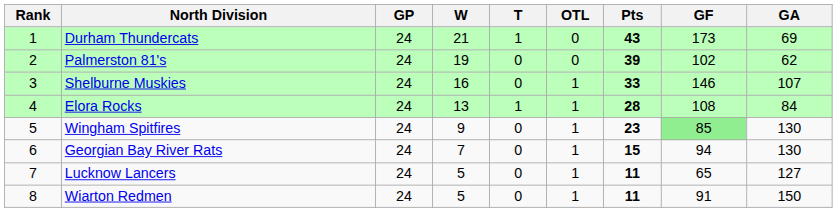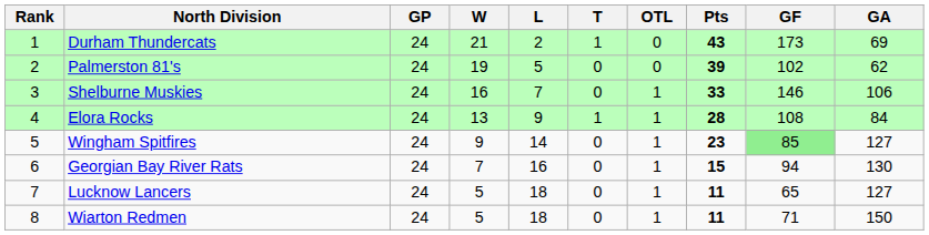+ column: L | 2 | 5 | 7 | 9 | 14 | 16 | 18 | 18
Shelburne Muskies | GA: 107 -> 106
Wingham Spitfires | GA: 130 -> 127
Wiarton Redmen | GF: 91 -> 71
